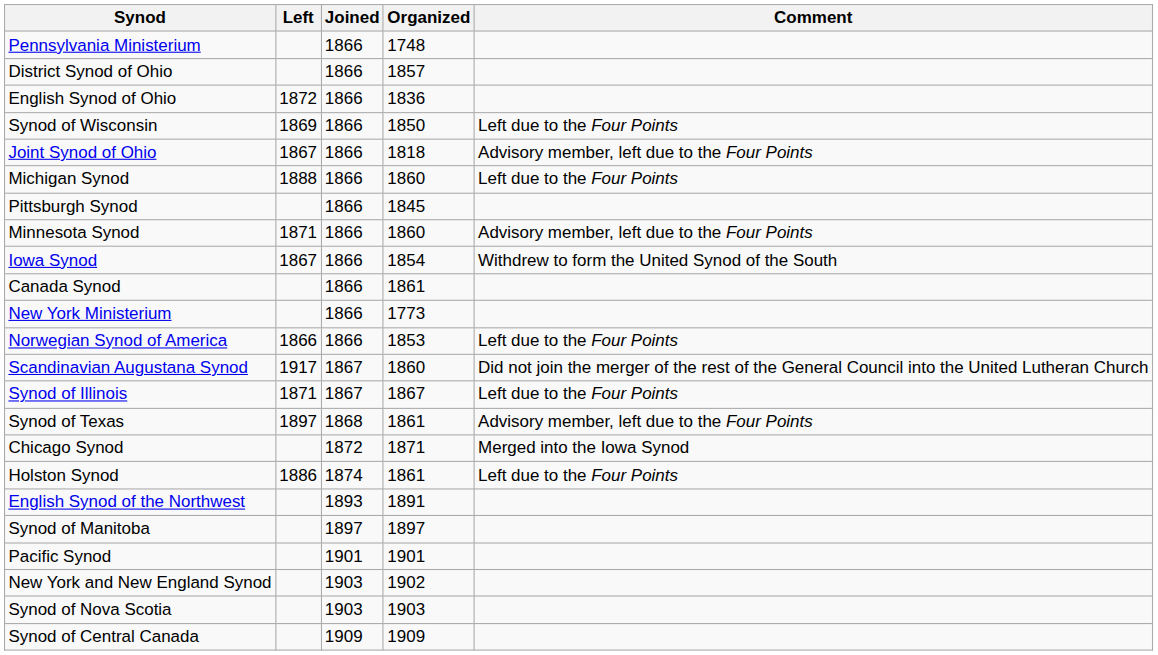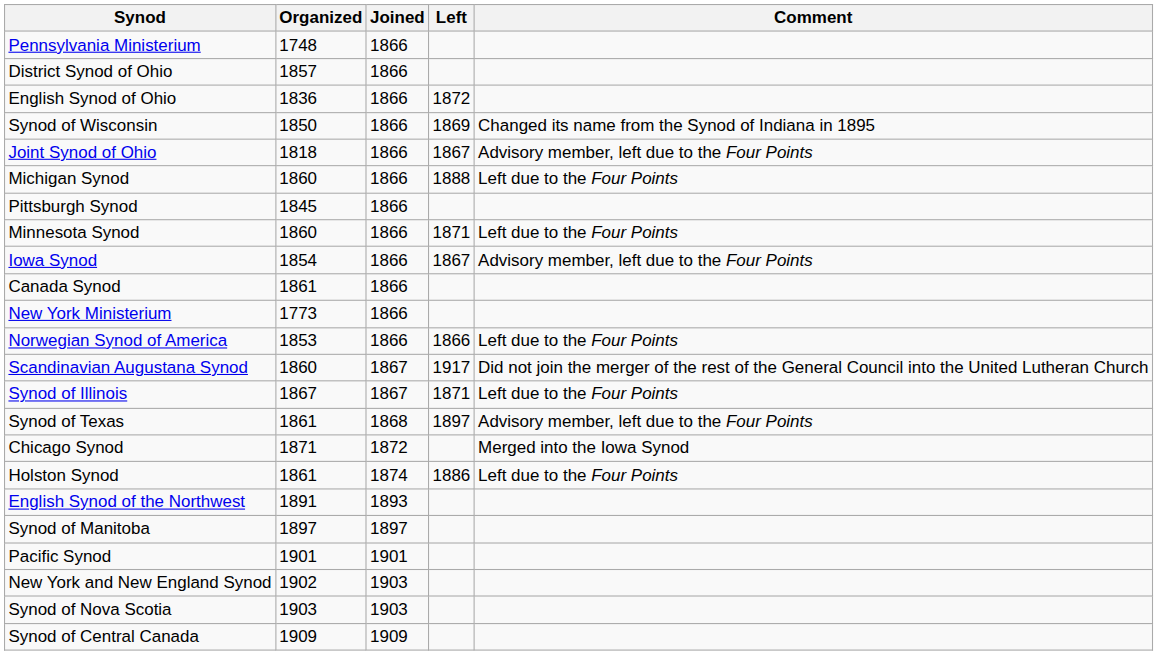columns swapped: Organized <-> Left
Synod of Wisconsin | Comment: Left due to the Four Points -> Changed its name from the Synod of Indiana in 1895
Minnesota Synod | Comment: Advisory member, left due to the Four Points -> Left due to the Four Points
Iowa Synod | Comment: Withdrew to form the United Synod of the South -> Advisory member, left due to the Four Points
